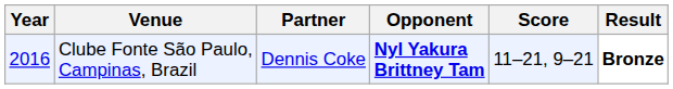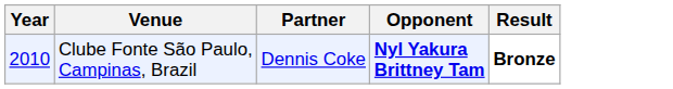- column: Score | 11–21, 9–21
Clube Fonte São Paulo, Campinas, Brazil | Year: 2016 -> 2010
